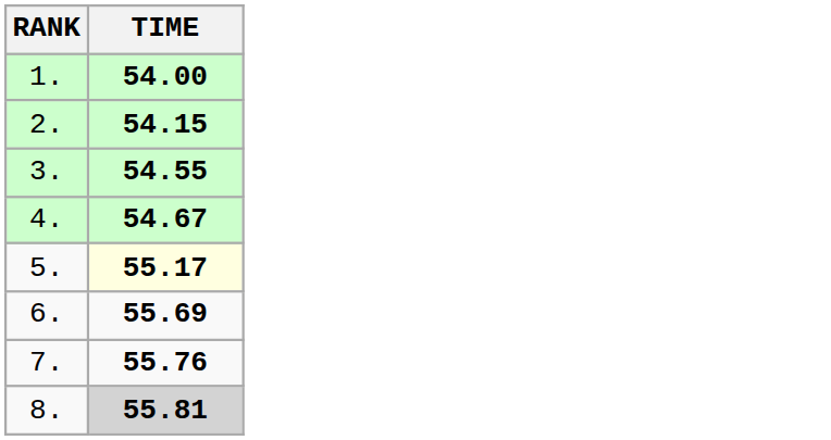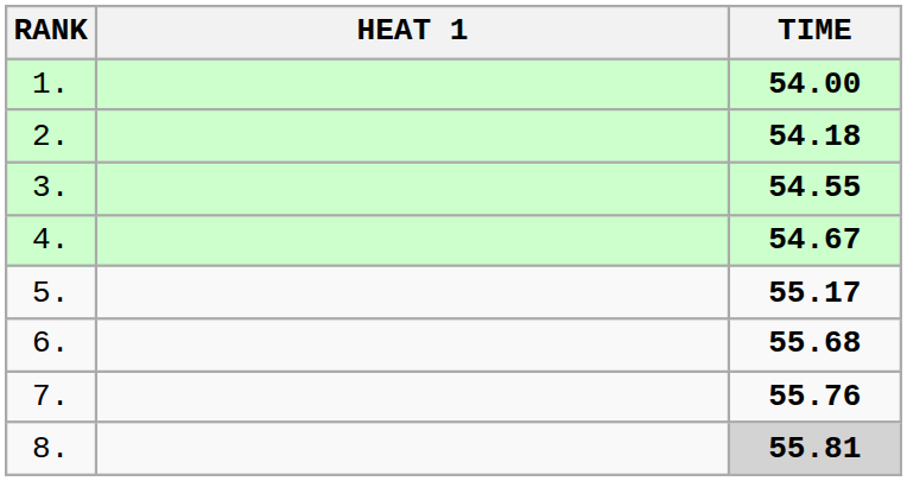+ column: HEAT 1
2. | TIME: 54.15 -> 54.18
5. | TIME: lightyellow background -> no background
6. | TIME: 55.69 -> 55.68
